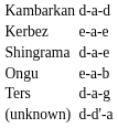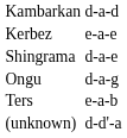Ongu | column 2: e-a-b -> d-a-g
Ters | column 2: d-a-g -> e-a-b
